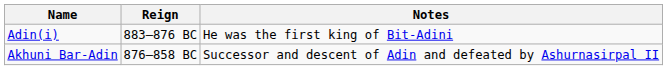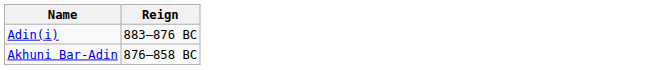- column: Notes | He was the first king of Bit-Adini | Successor and descent of Adin and defeated by Ashurnasirpal II
